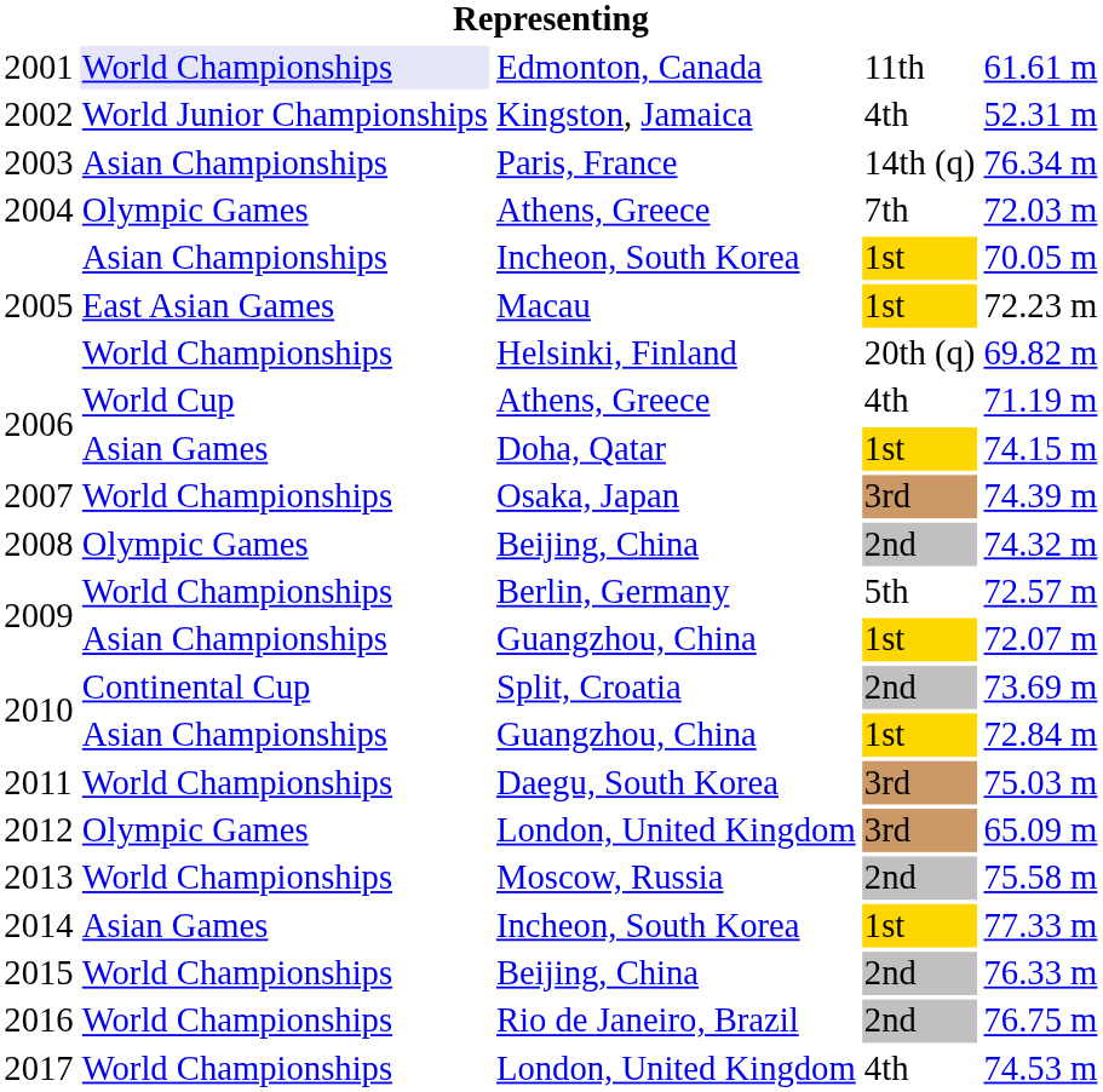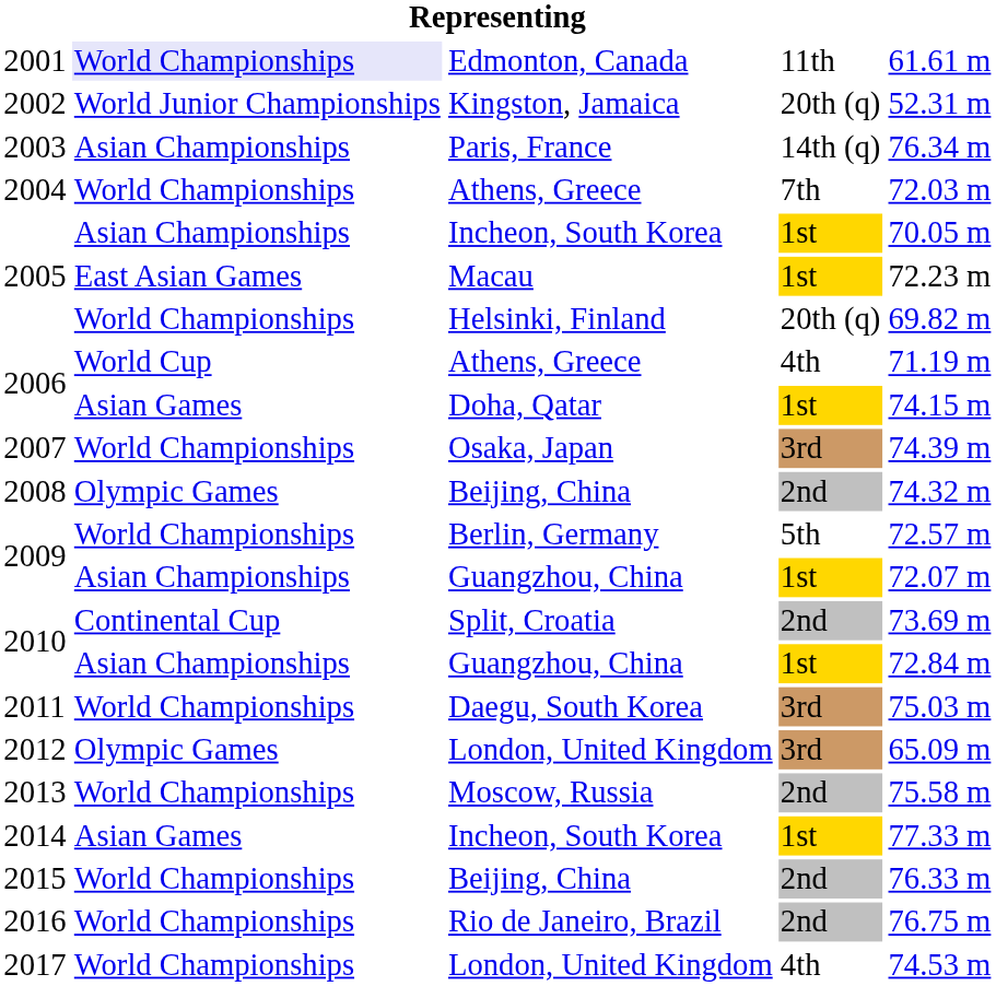2002 | column 4: 4th -> 20th (q)
2004 | column 2: Olympic Games -> World Championships
